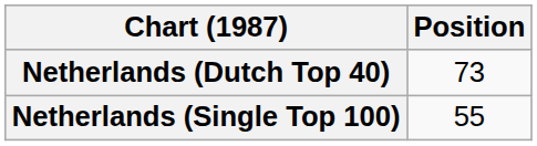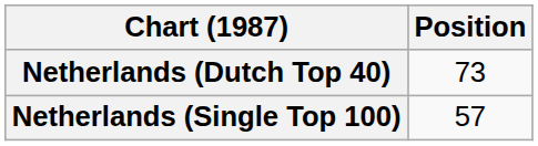Netherlands (Single Top 100) | Position: 55 -> 57
